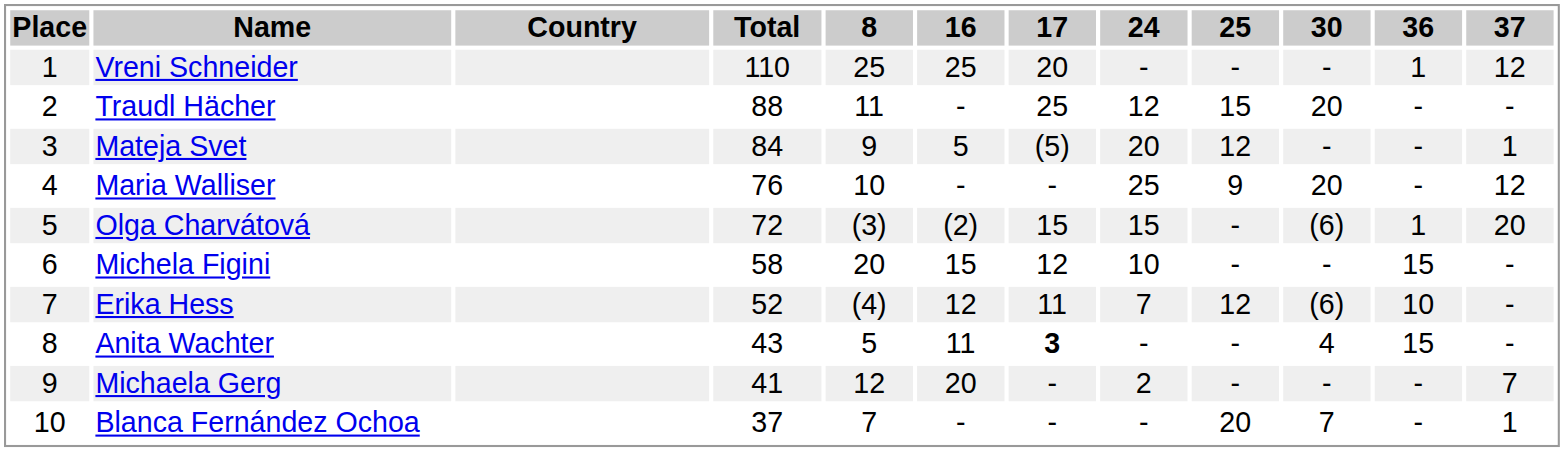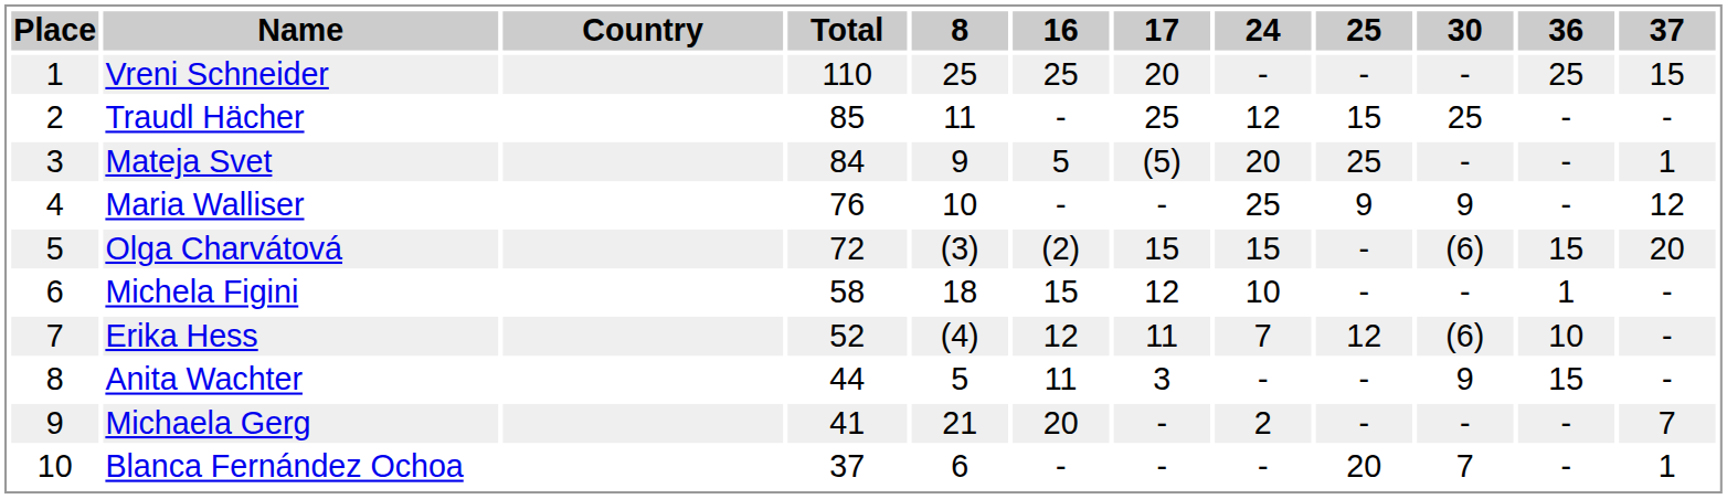Vreni Schneider | 36: 1 -> 25
Vreni Schneider | 37: 12 -> 15
Traudl Hächer | Total: 88 -> 85
Traudl Hächer | 30: 20 -> 25
Mateja Svet | 25: 12 -> 25
Maria Walliser | 30: 20 -> 9
Olga Charvátová | 36: 1 -> 15
Michela Figini | 8: 20 -> 18
Michela Figini | 36: 15 -> 1
Anita Wachter | Total: 43 -> 44
Anita Wachter | 17: bold -> normal
Anita Wachter | 30: 4 -> 9
Michaela Gerg | 8: 12 -> 21
Blanca Fernández Ochoa | 8: 7 -> 6
